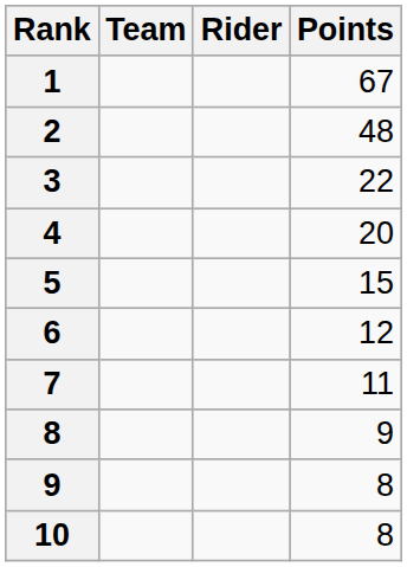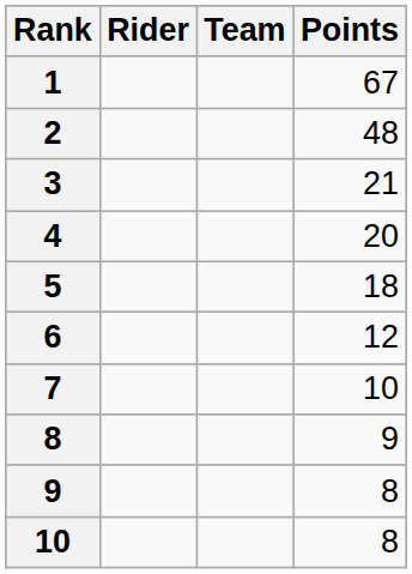columns swapped: Rider <-> Team
3 | Points: 22 -> 21
5 | Points: 15 -> 18
7 | Points: 11 -> 10
